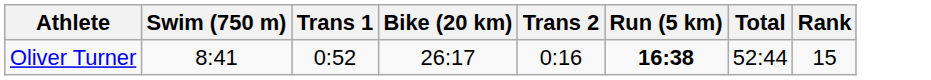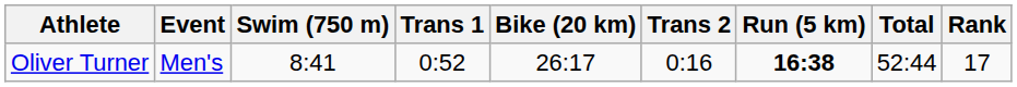+ column: Event | Men's
Oliver Turner | Rank: 15 -> 17
